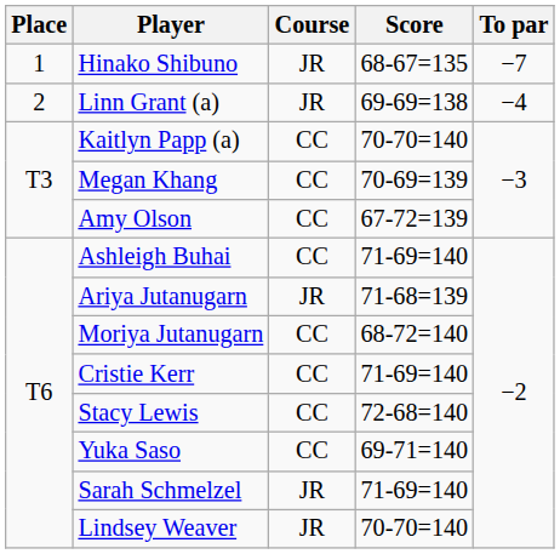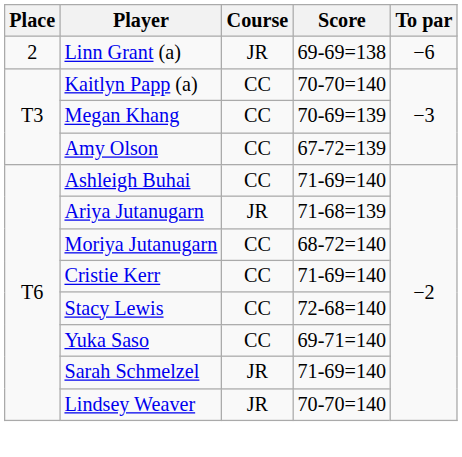- row: 1 | Hinako Shibuno | JR | 68-67=135 | −7
Linn Grant (a) | To par: −4 -> −6
